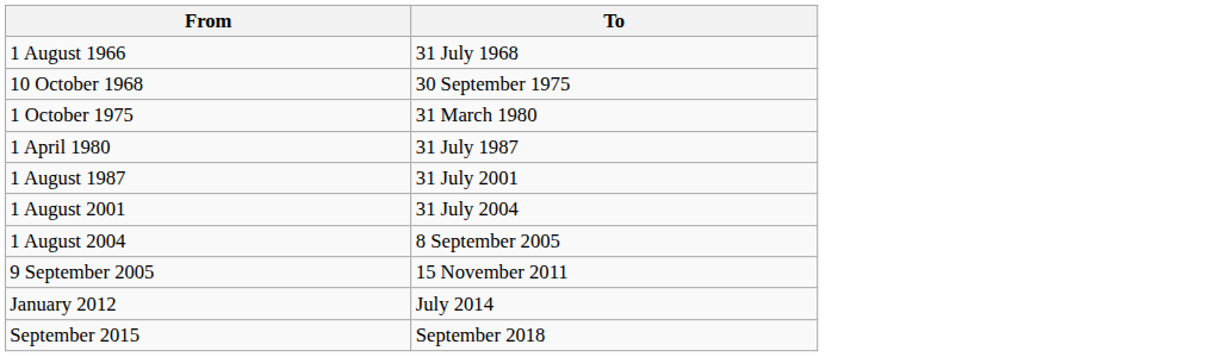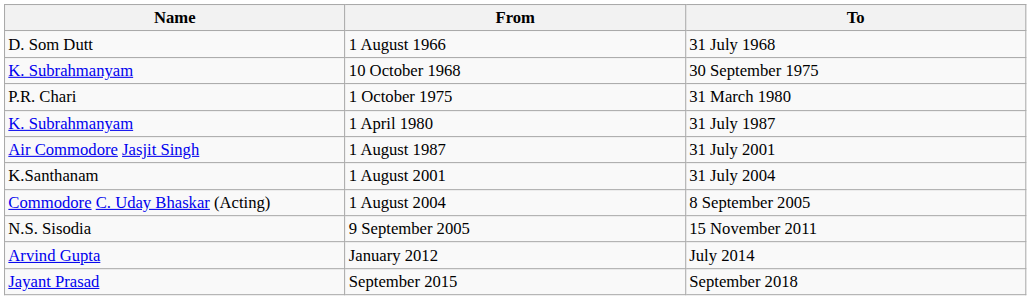+ column: Name | D. Som Dutt | K. Subrahmanyam | P.R. Chari | K. Subrahmanyam | Air Commodore Jasjit Singh | K.Santhanam | Commodore C. Uday Bhaskar (Acting) | N.S. Sisodia | Arvind Gupta | Jayant Prasad
